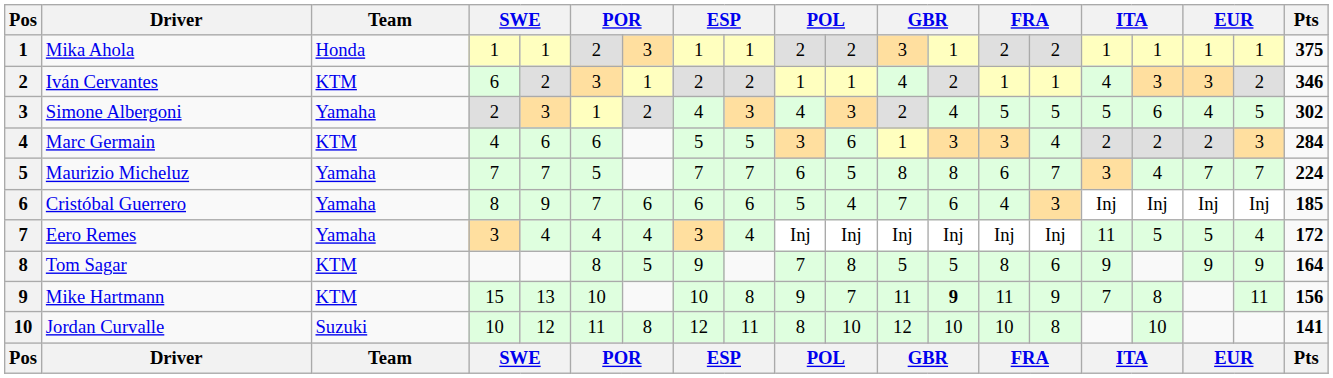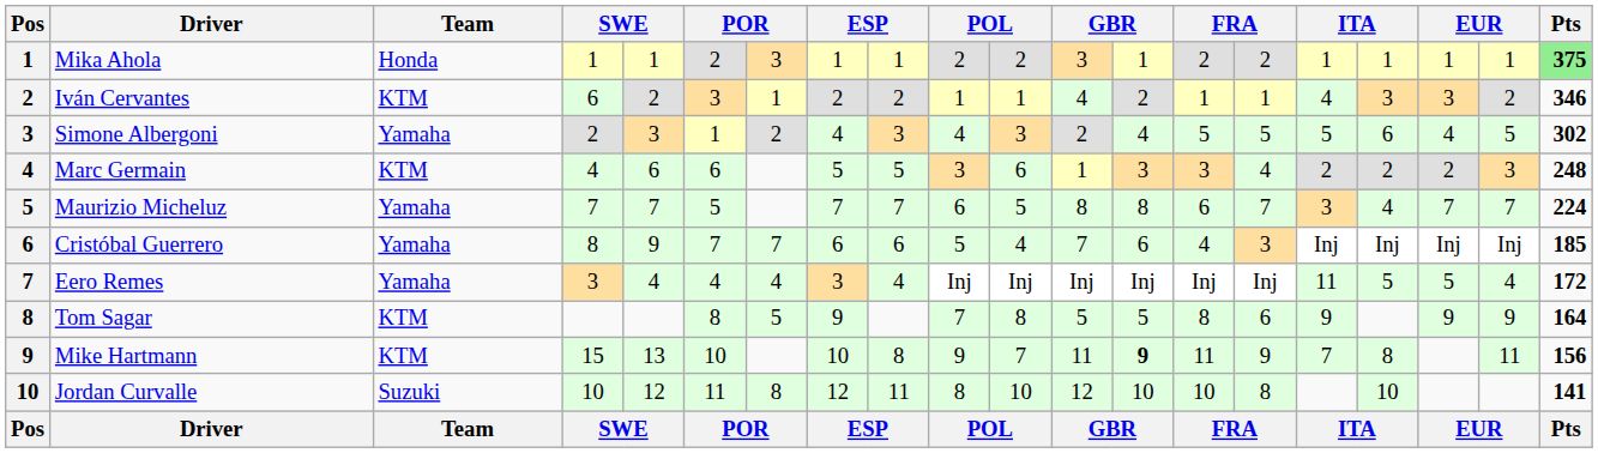Mika Ahola | Pts: no background -> lightgreen background
Marc Germain | Pts: 284 -> 248
Cristóbal Guerrero | column 7: 6 -> 7
